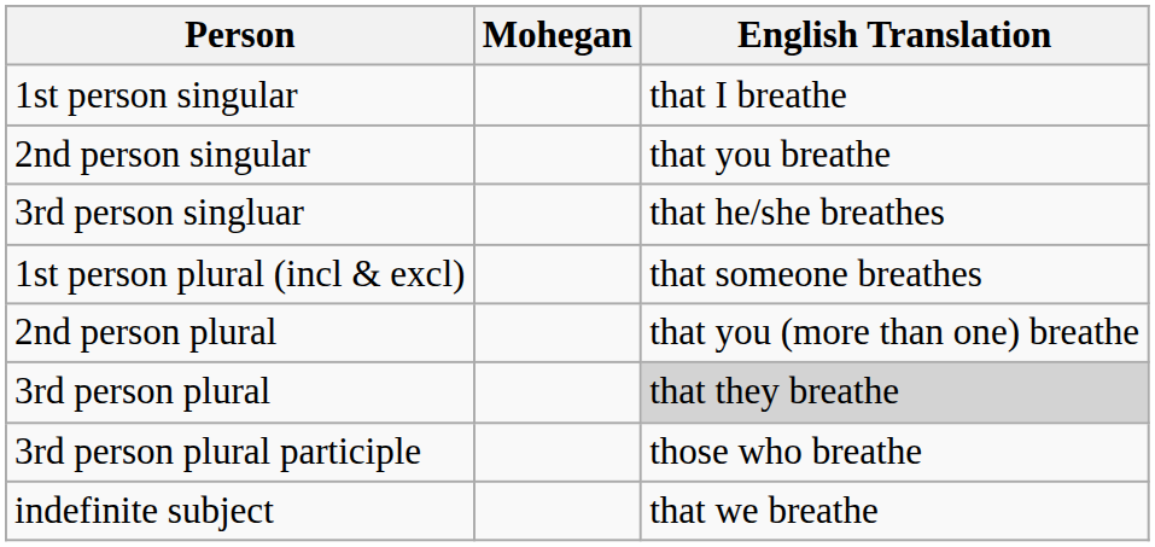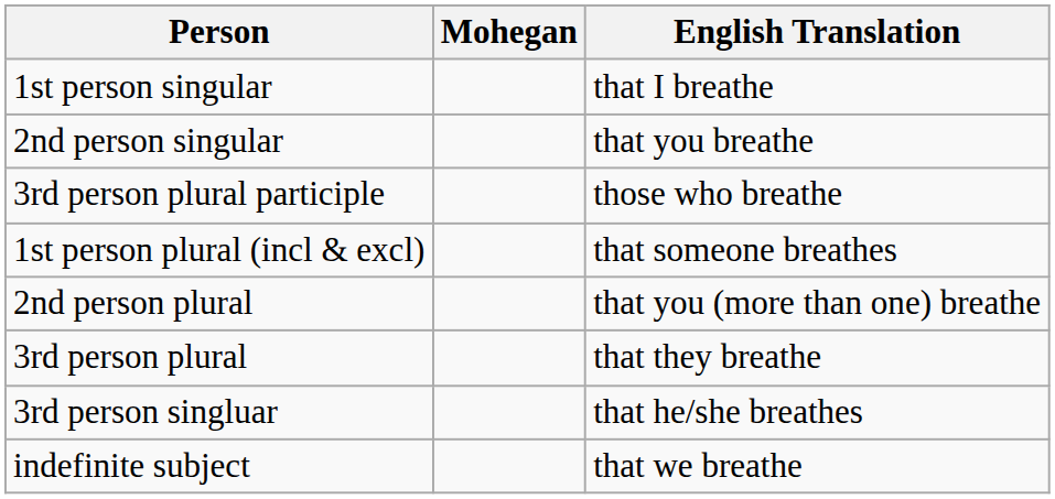rows swapped: 3rd person singluar <-> 3rd person plural participle
3rd person plural | English Translation: lightgrey background -> no background
